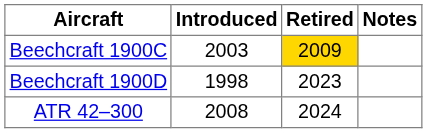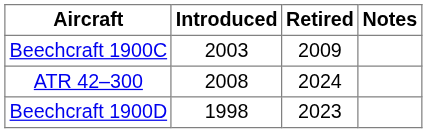Beechcraft 1900C | Retired: gold background -> no background
rows swapped: Beechcraft 1900D <-> ATR 42–300
